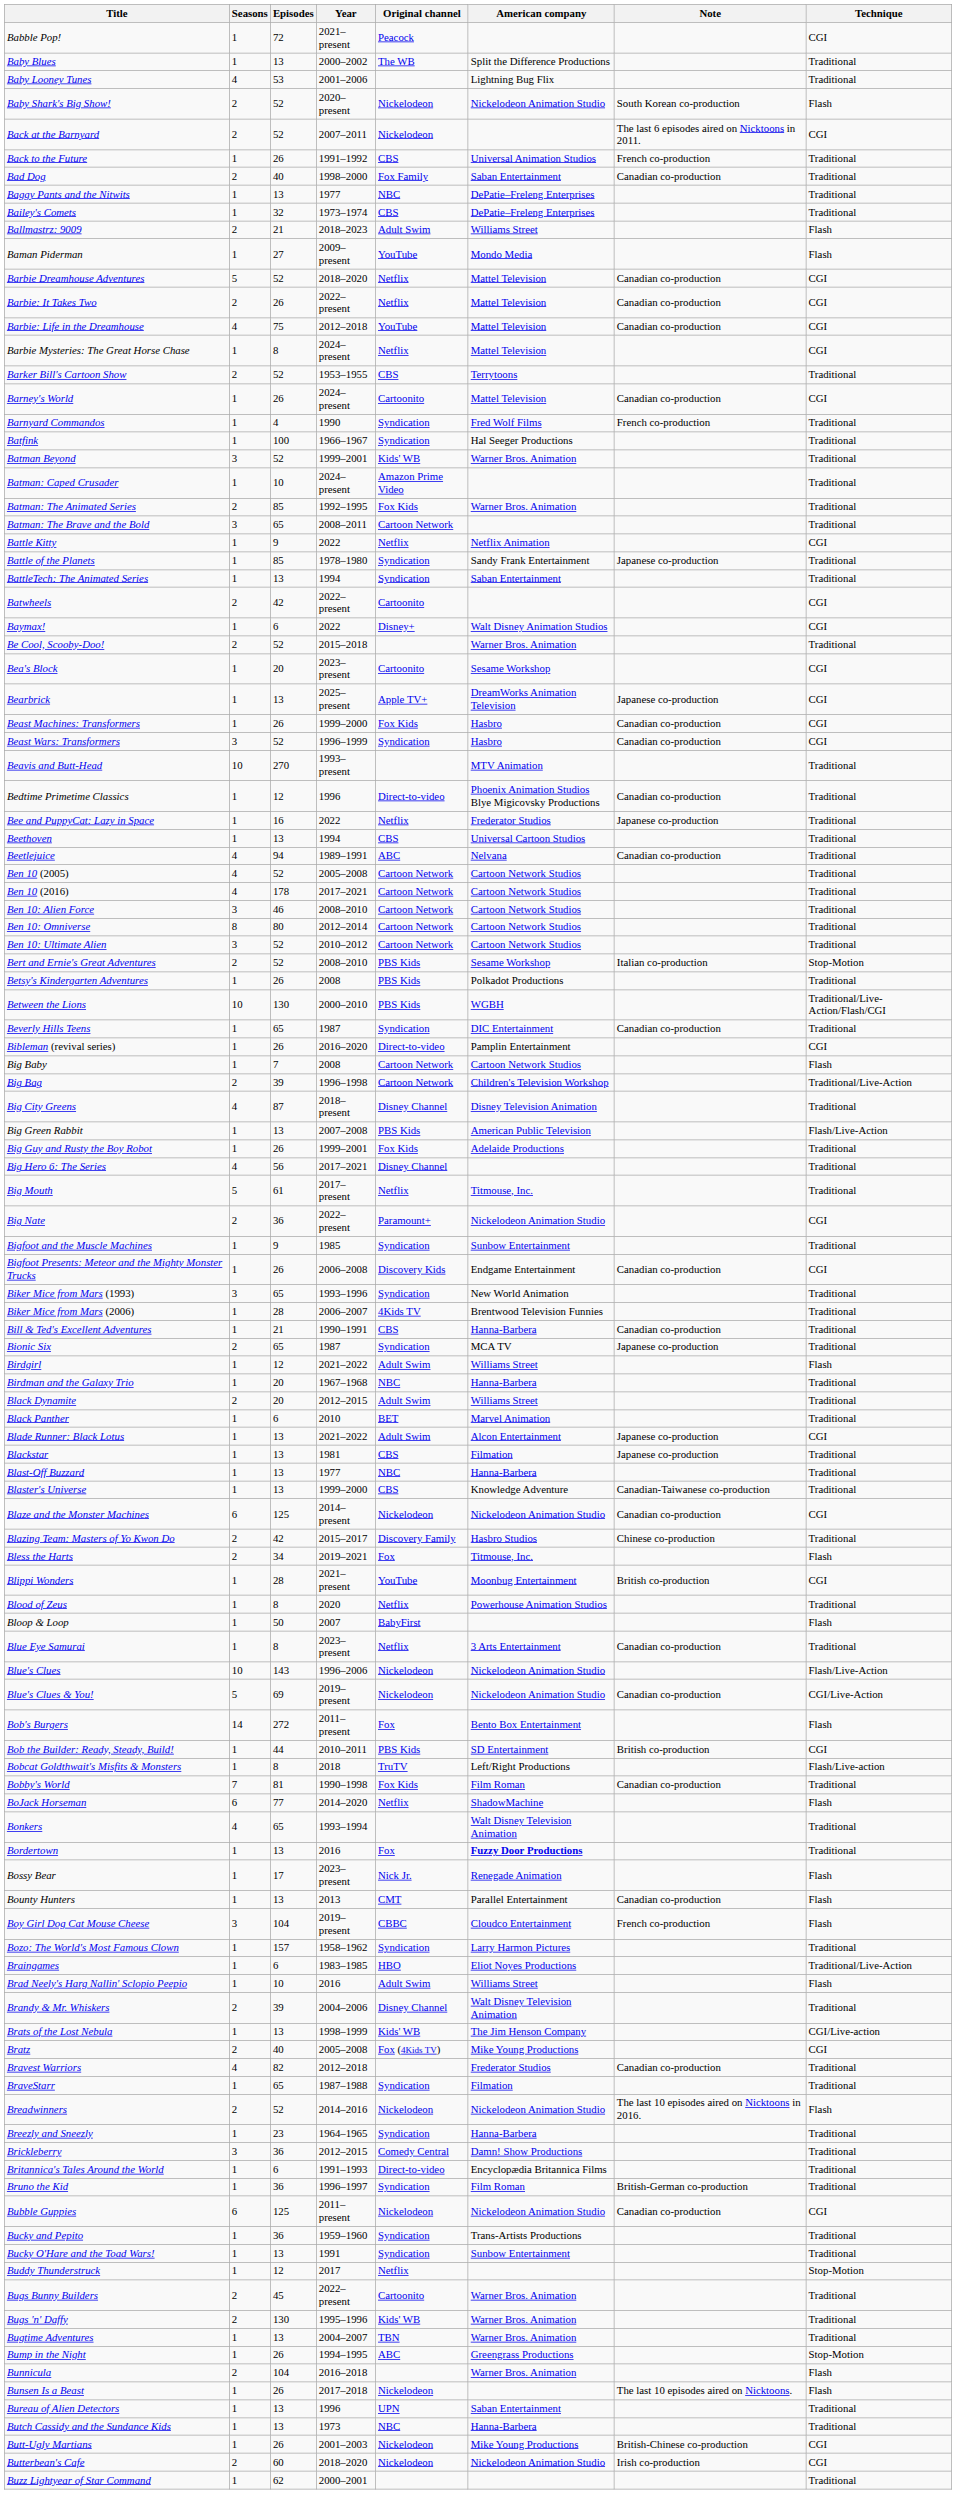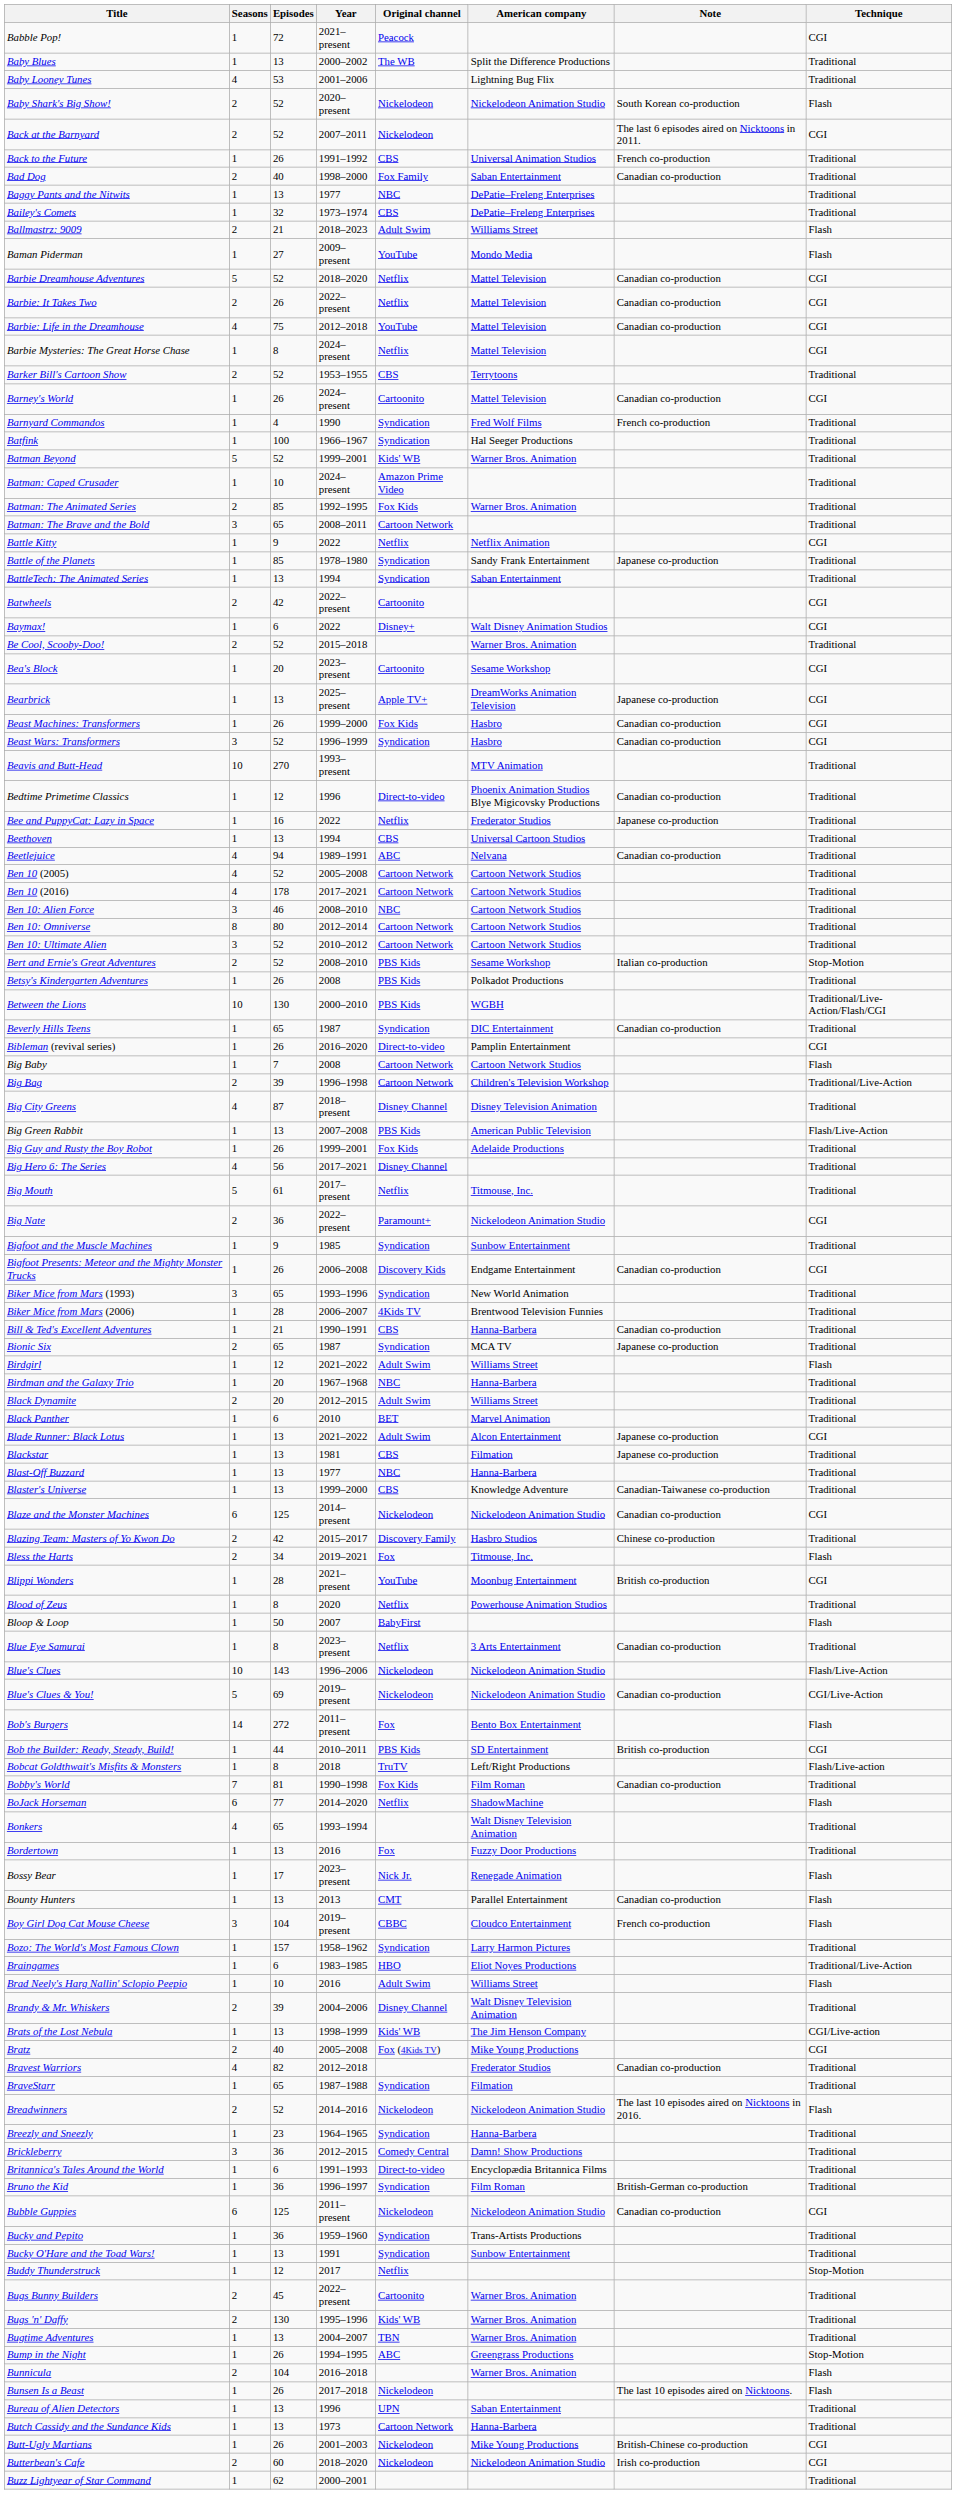Batman Beyond | Seasons: 3 -> 5
Ben 10: Alien Force | Original channel: Cartoon Network -> NBC
Bordertown | American company: bold -> normal
Butch Cassidy and the Sundance Kids | Original channel: NBC -> Cartoon Network
